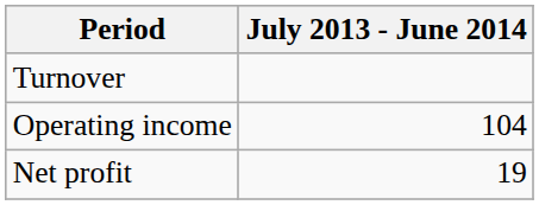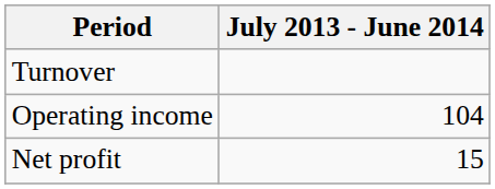Net profit | July 2013 - June 2014: 19 -> 15
